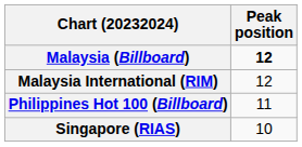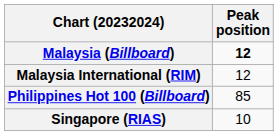Philippines Hot 100 (Billboard) | Peak position: 11 -> 85
